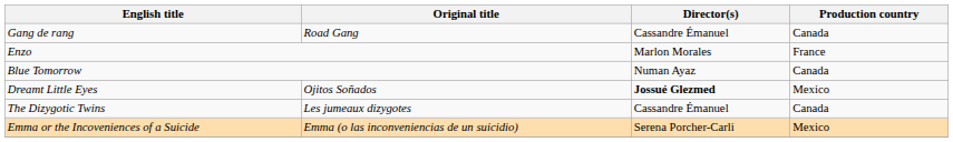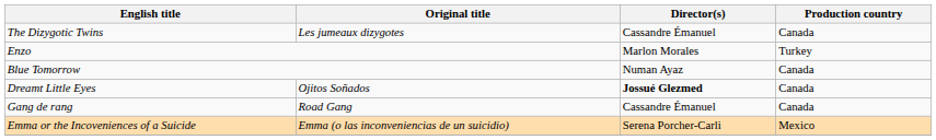rows swapped: The Dizygotic Twins <-> Gang de rang
Enzo | Production country: France -> Turkey
Dreamt Little Eyes | Production country: Mexico -> Canada
